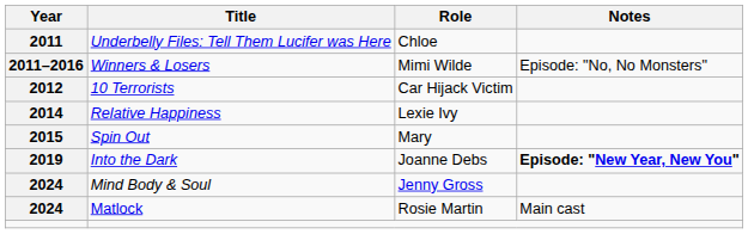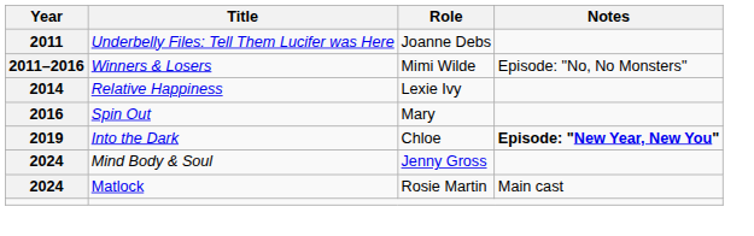Underbelly Files: Tell Them Lucifer was Here | Role: Chloe -> Joanne Debs
- row: 2012 | 10 Terrorists | Car Hijack Victim
Spin Out | Year: 2015 -> 2016
Into the Dark | Role: Joanne Debs -> Chloe
